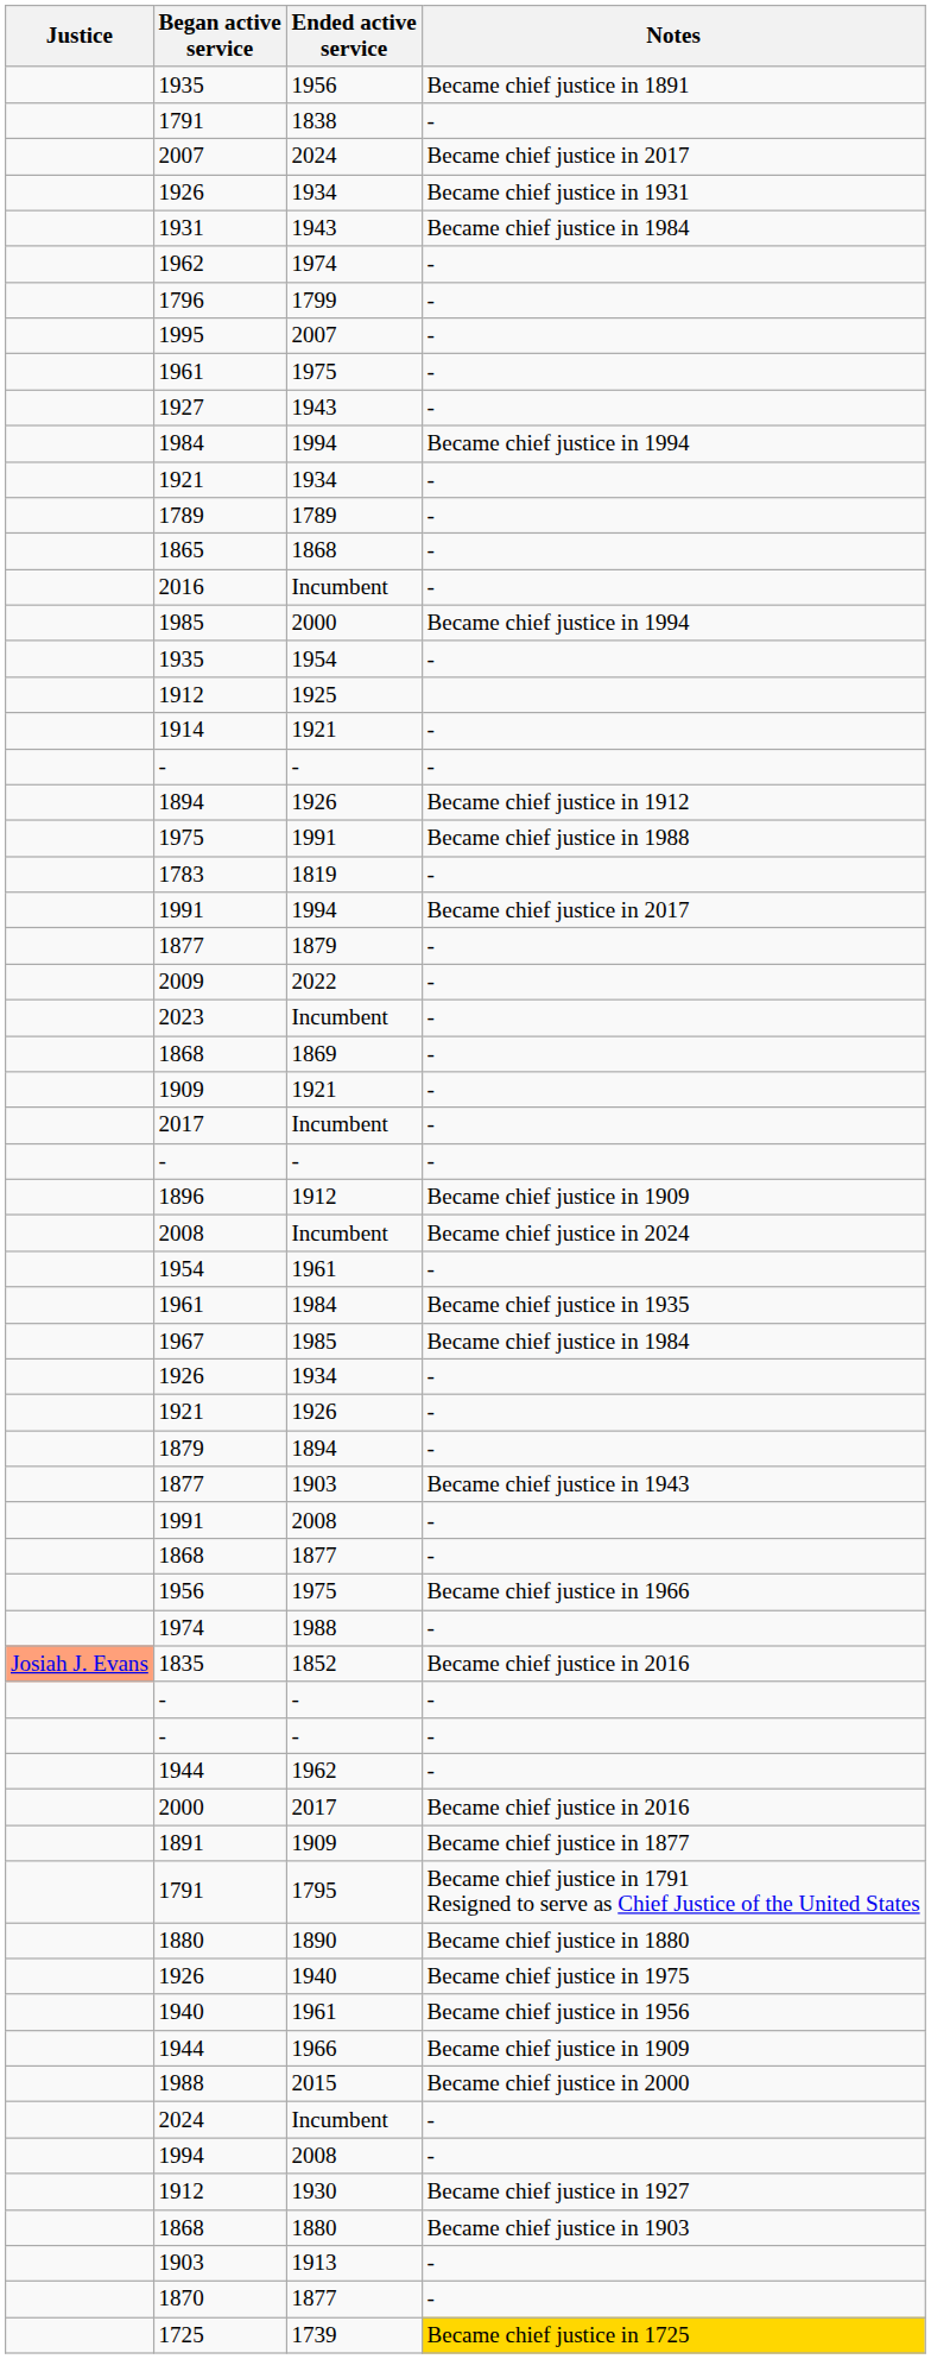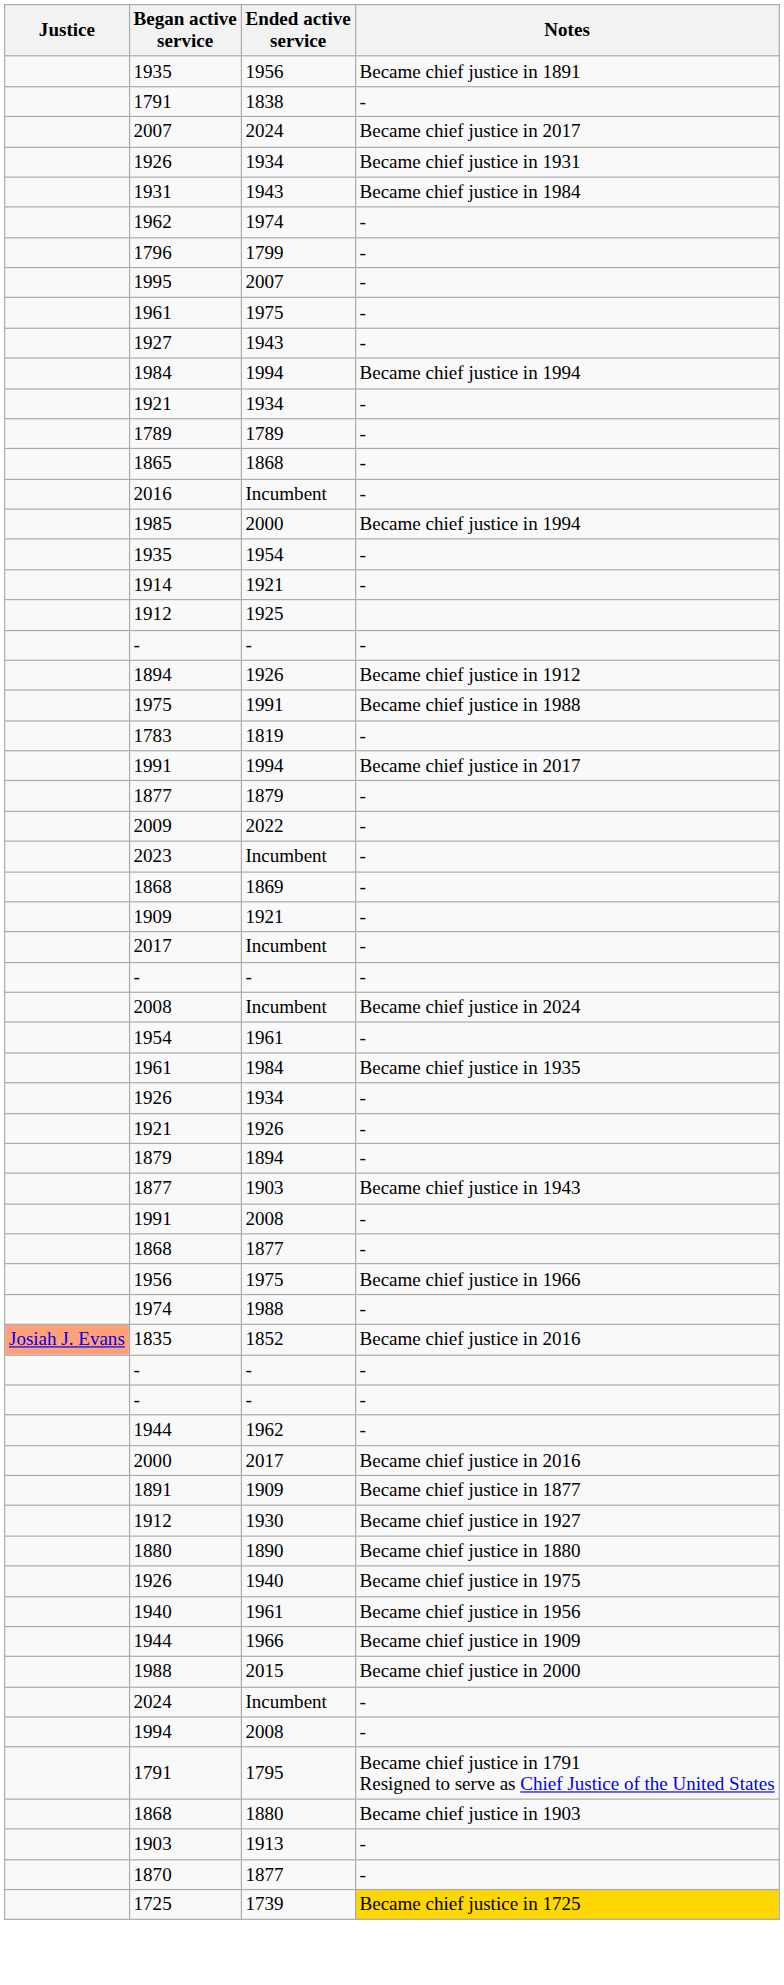rows swapped: 1912 / 1925 <-> 1914
- row: 1896 | 1912 | Became chief justice in 1909
- row: 1967 | 1985 | Became chief justice in 1984
rows swapped: 1791 / 1795 <-> 1912 / 1930
